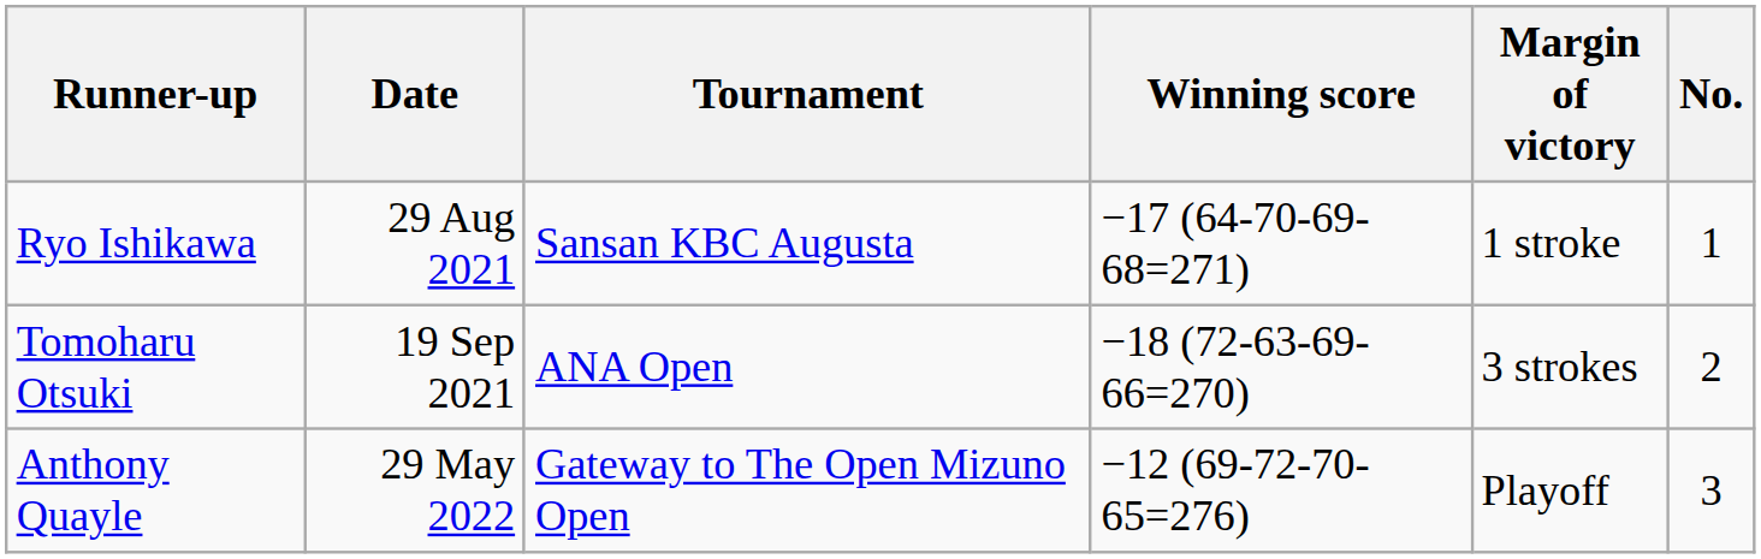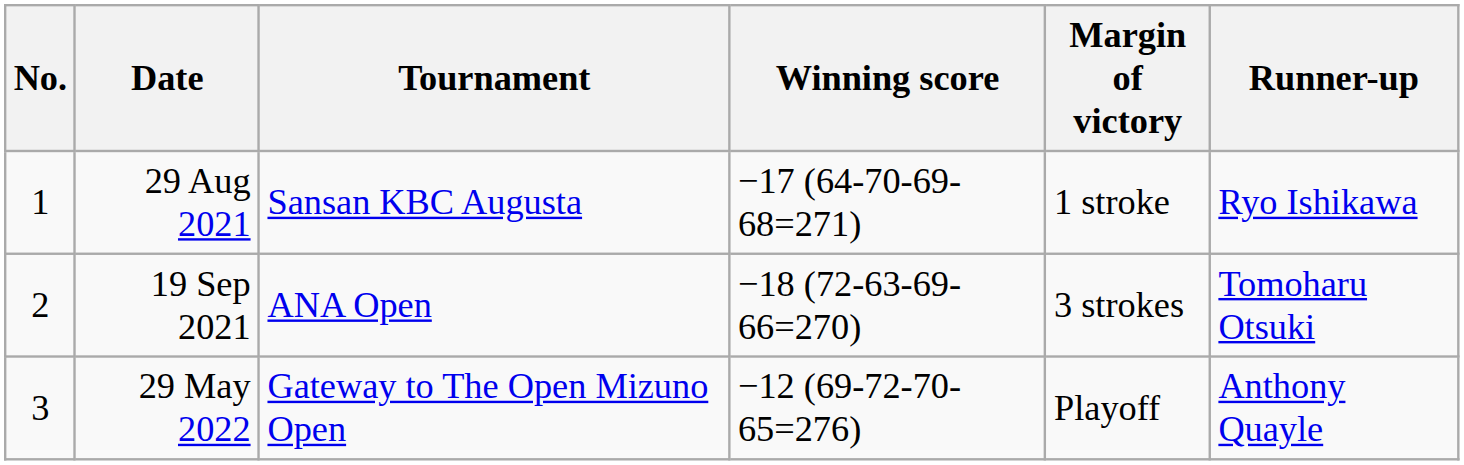columns swapped: No. <-> Runner-up
